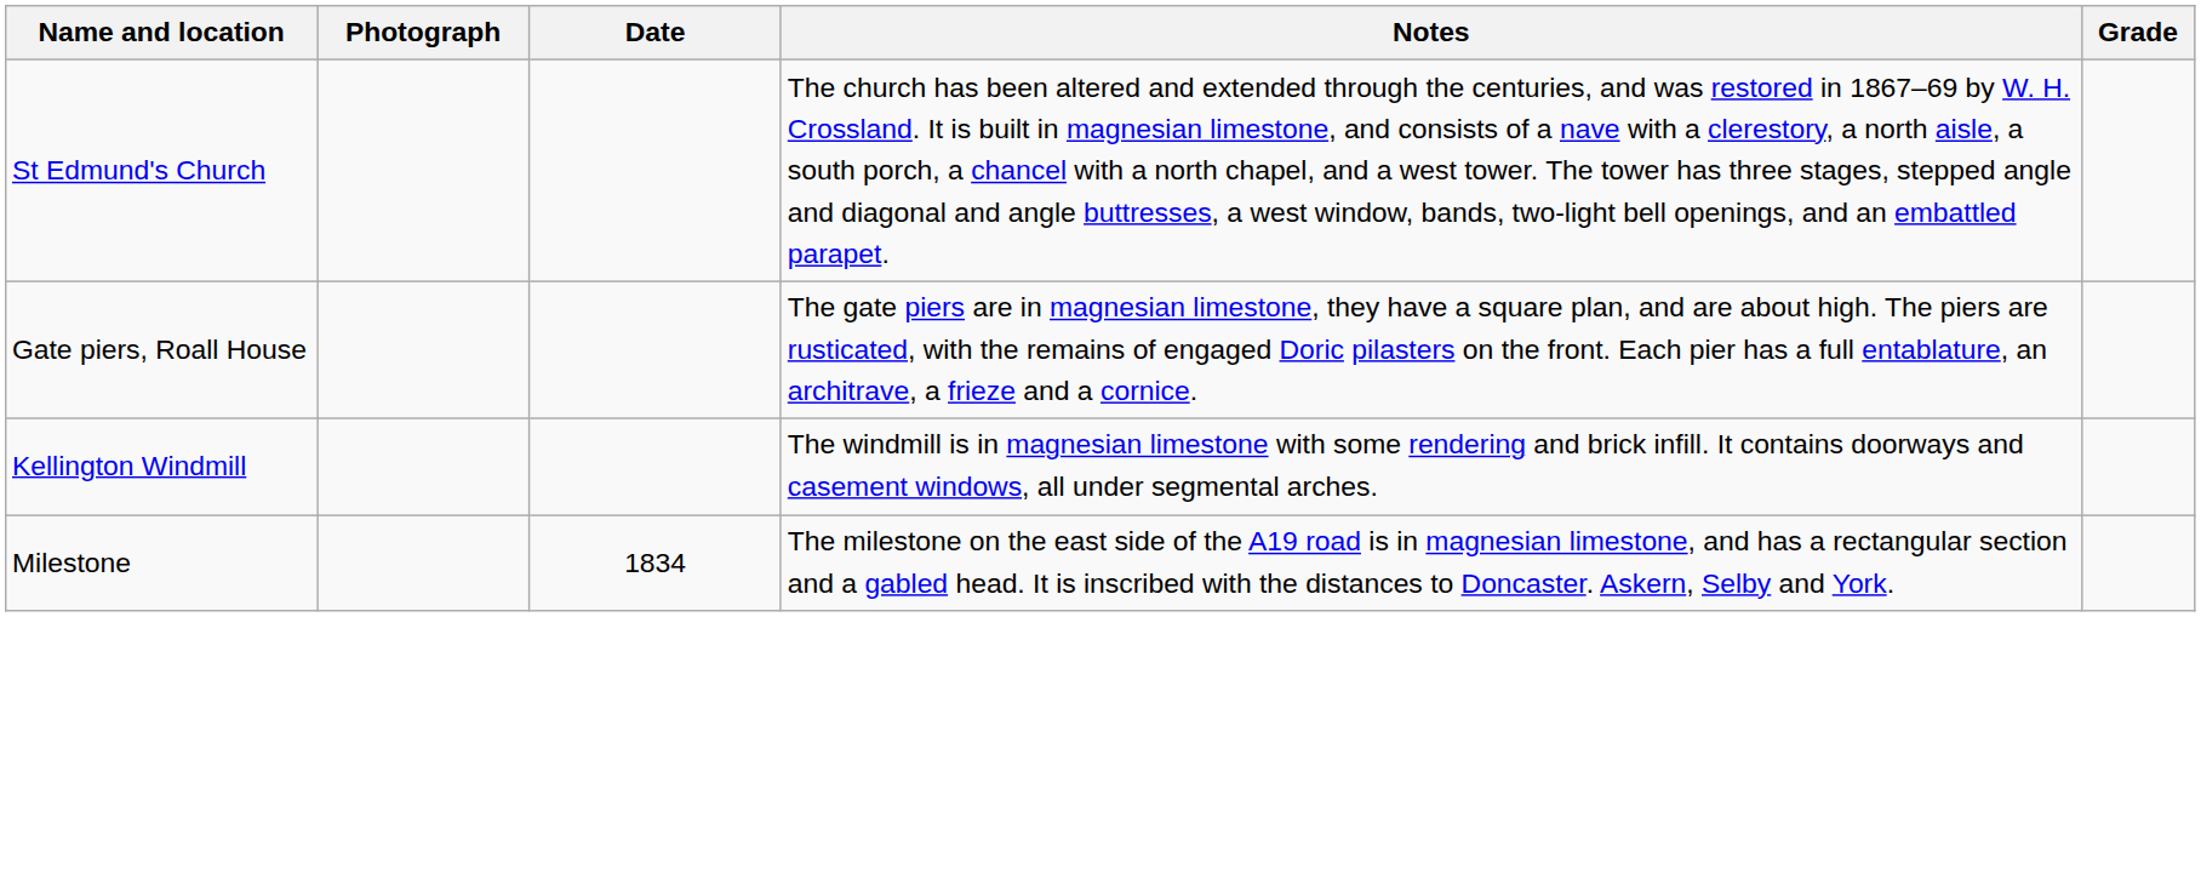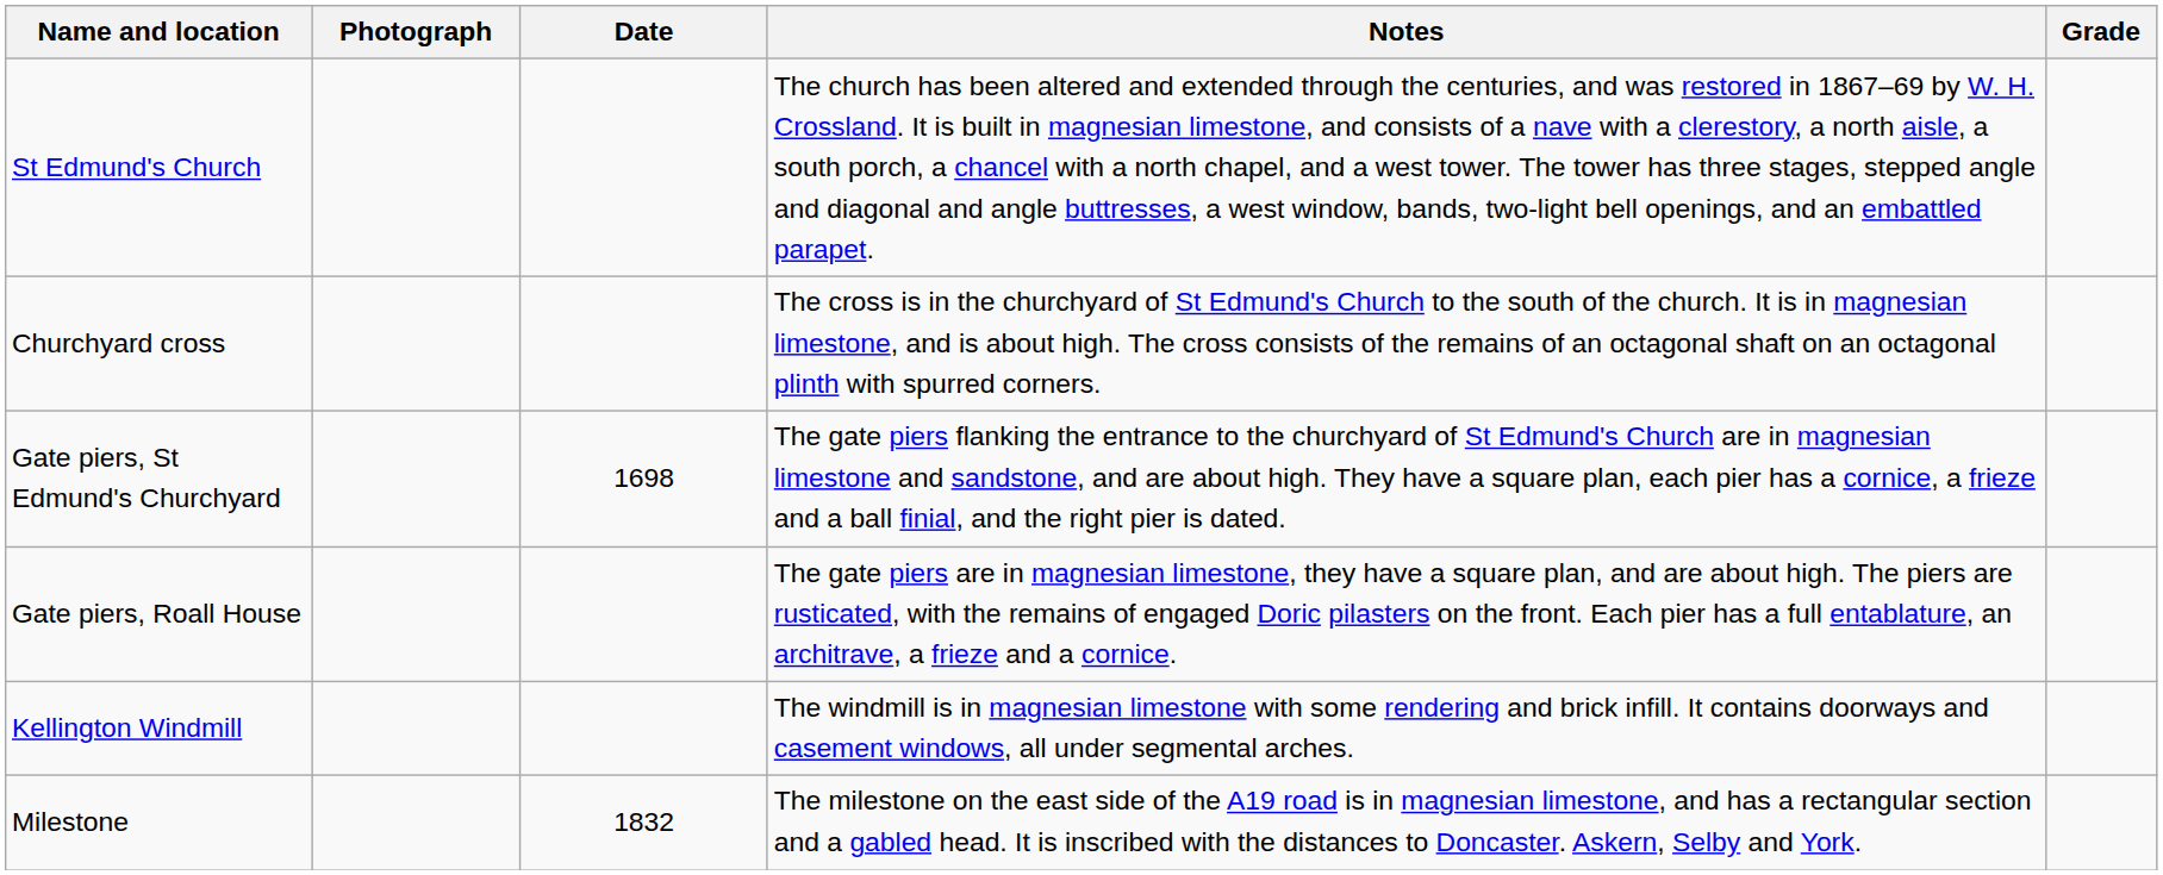+ row: Churchyard cross | The cross is in the churchyard of St Edmund's Church to the south of the church. It is in magnesian limestone, and is about high. The cross consists of the remains of an octagonal shaft on an octagonal plinth with spurred corners.
+ row: Gate piers, St Edmund's Churchyard | 1698 | The gate piers flanking the entrance to the churchyard of St Edmund's Church are in magnesian limestone and sandstone, and are about high. They have a square plan, each pier has a cornice, a frieze and a ball finial, and the right pier is dated.
Milestone | Date: 1834 -> 1832
